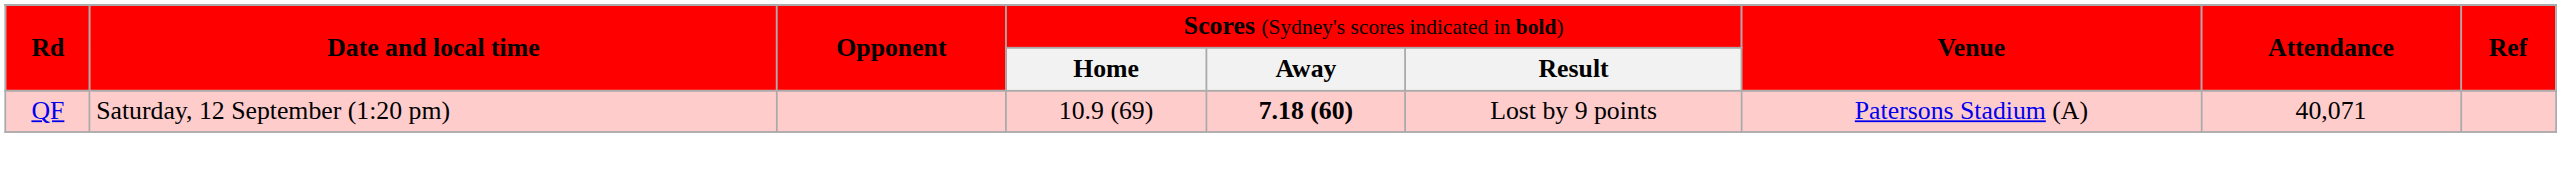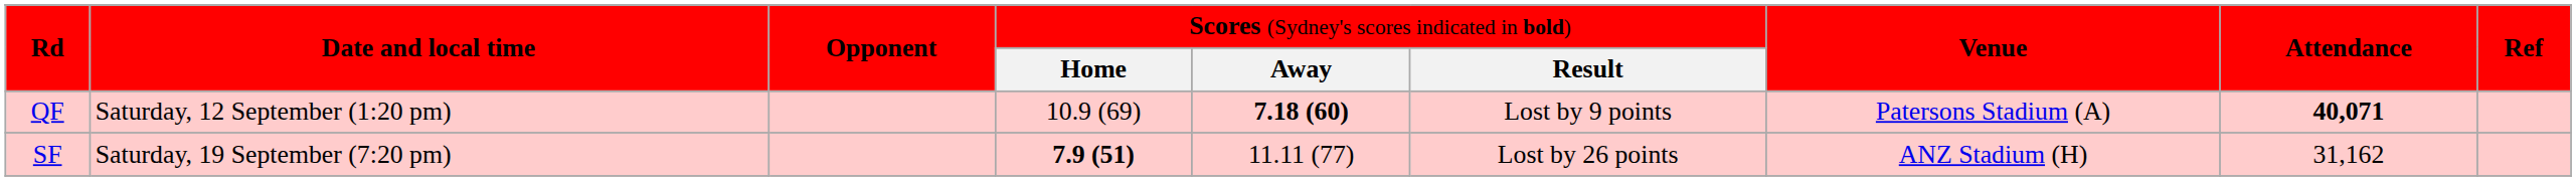QF | column 8: normal -> bold
+ row: SF | Saturday, 19 September (7:20 pm) | 7.9 (51) | 11.11 (77) | Lost by 26 points | ANZ Stadium (H) | 31,162
